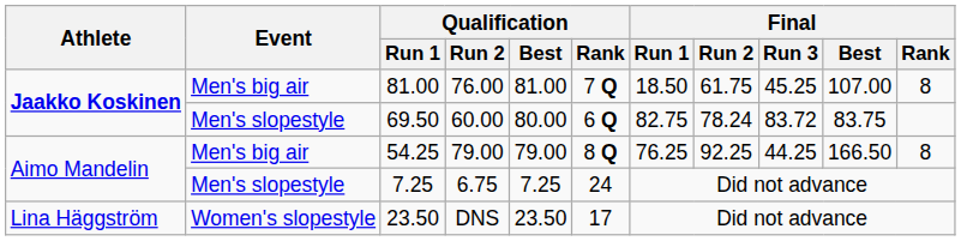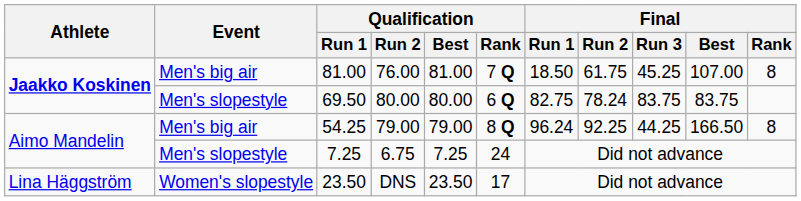69.50 | Qualification / Run 2: 60.00 -> 80.00
69.50 | Final / Run 3: 83.72 -> 83.75
54.25 | Final / Run 1: 76.25 -> 96.24
